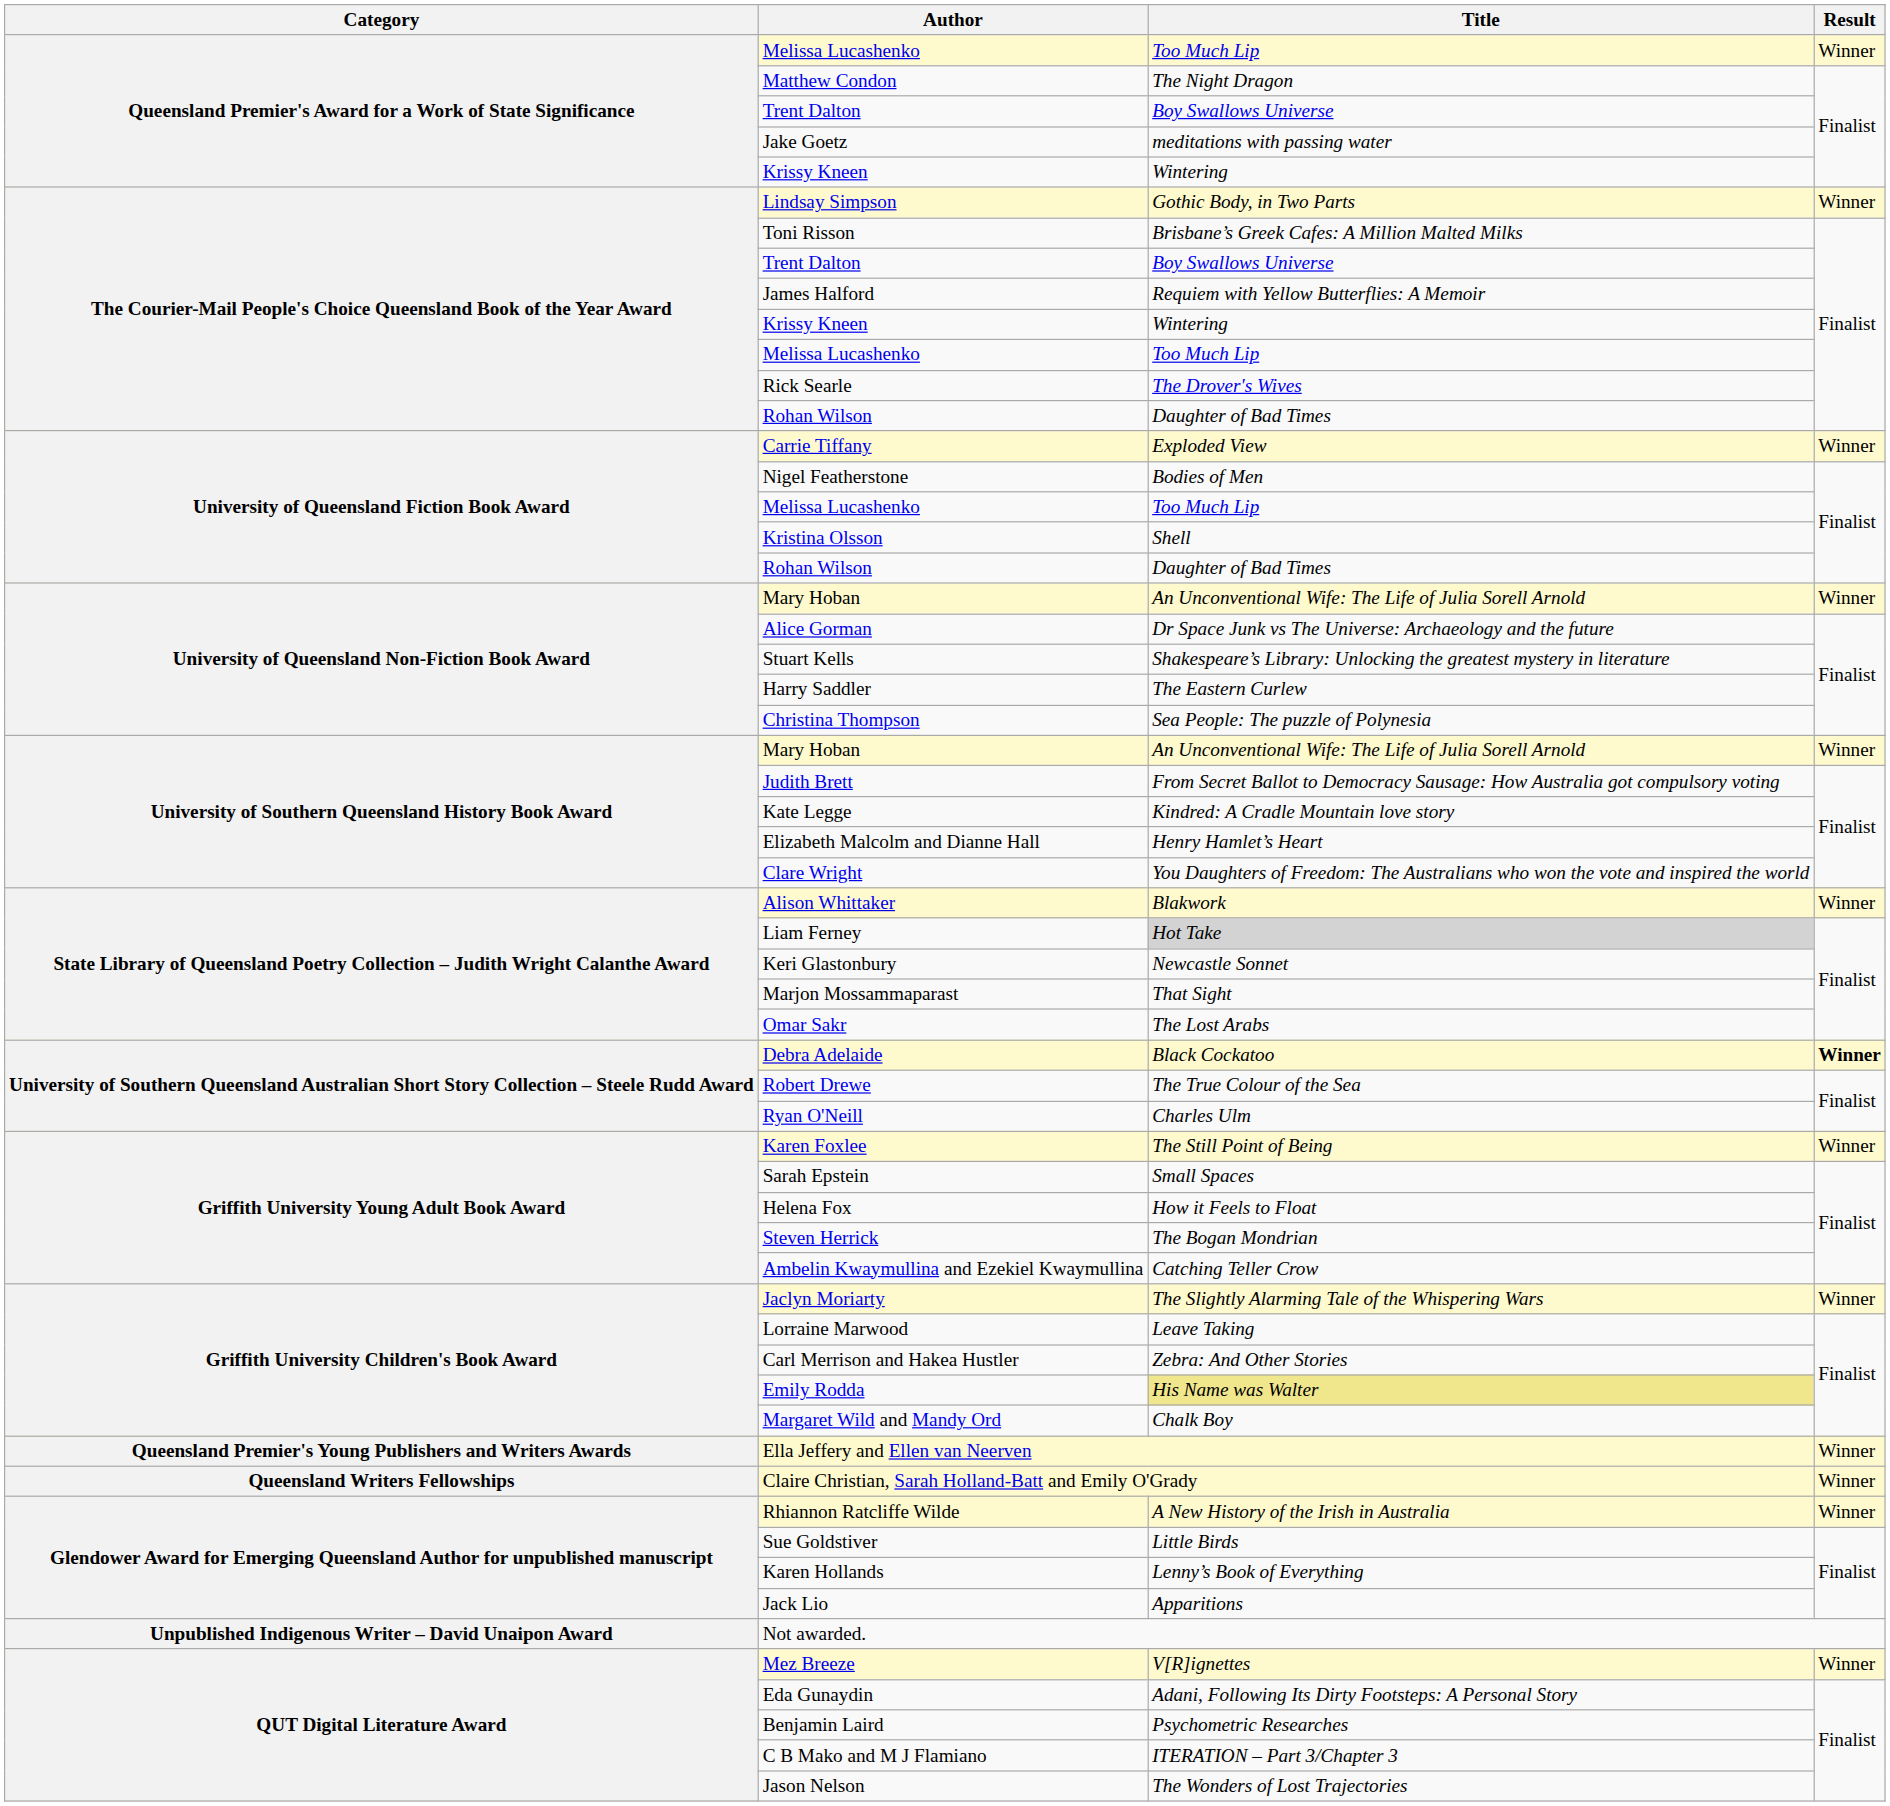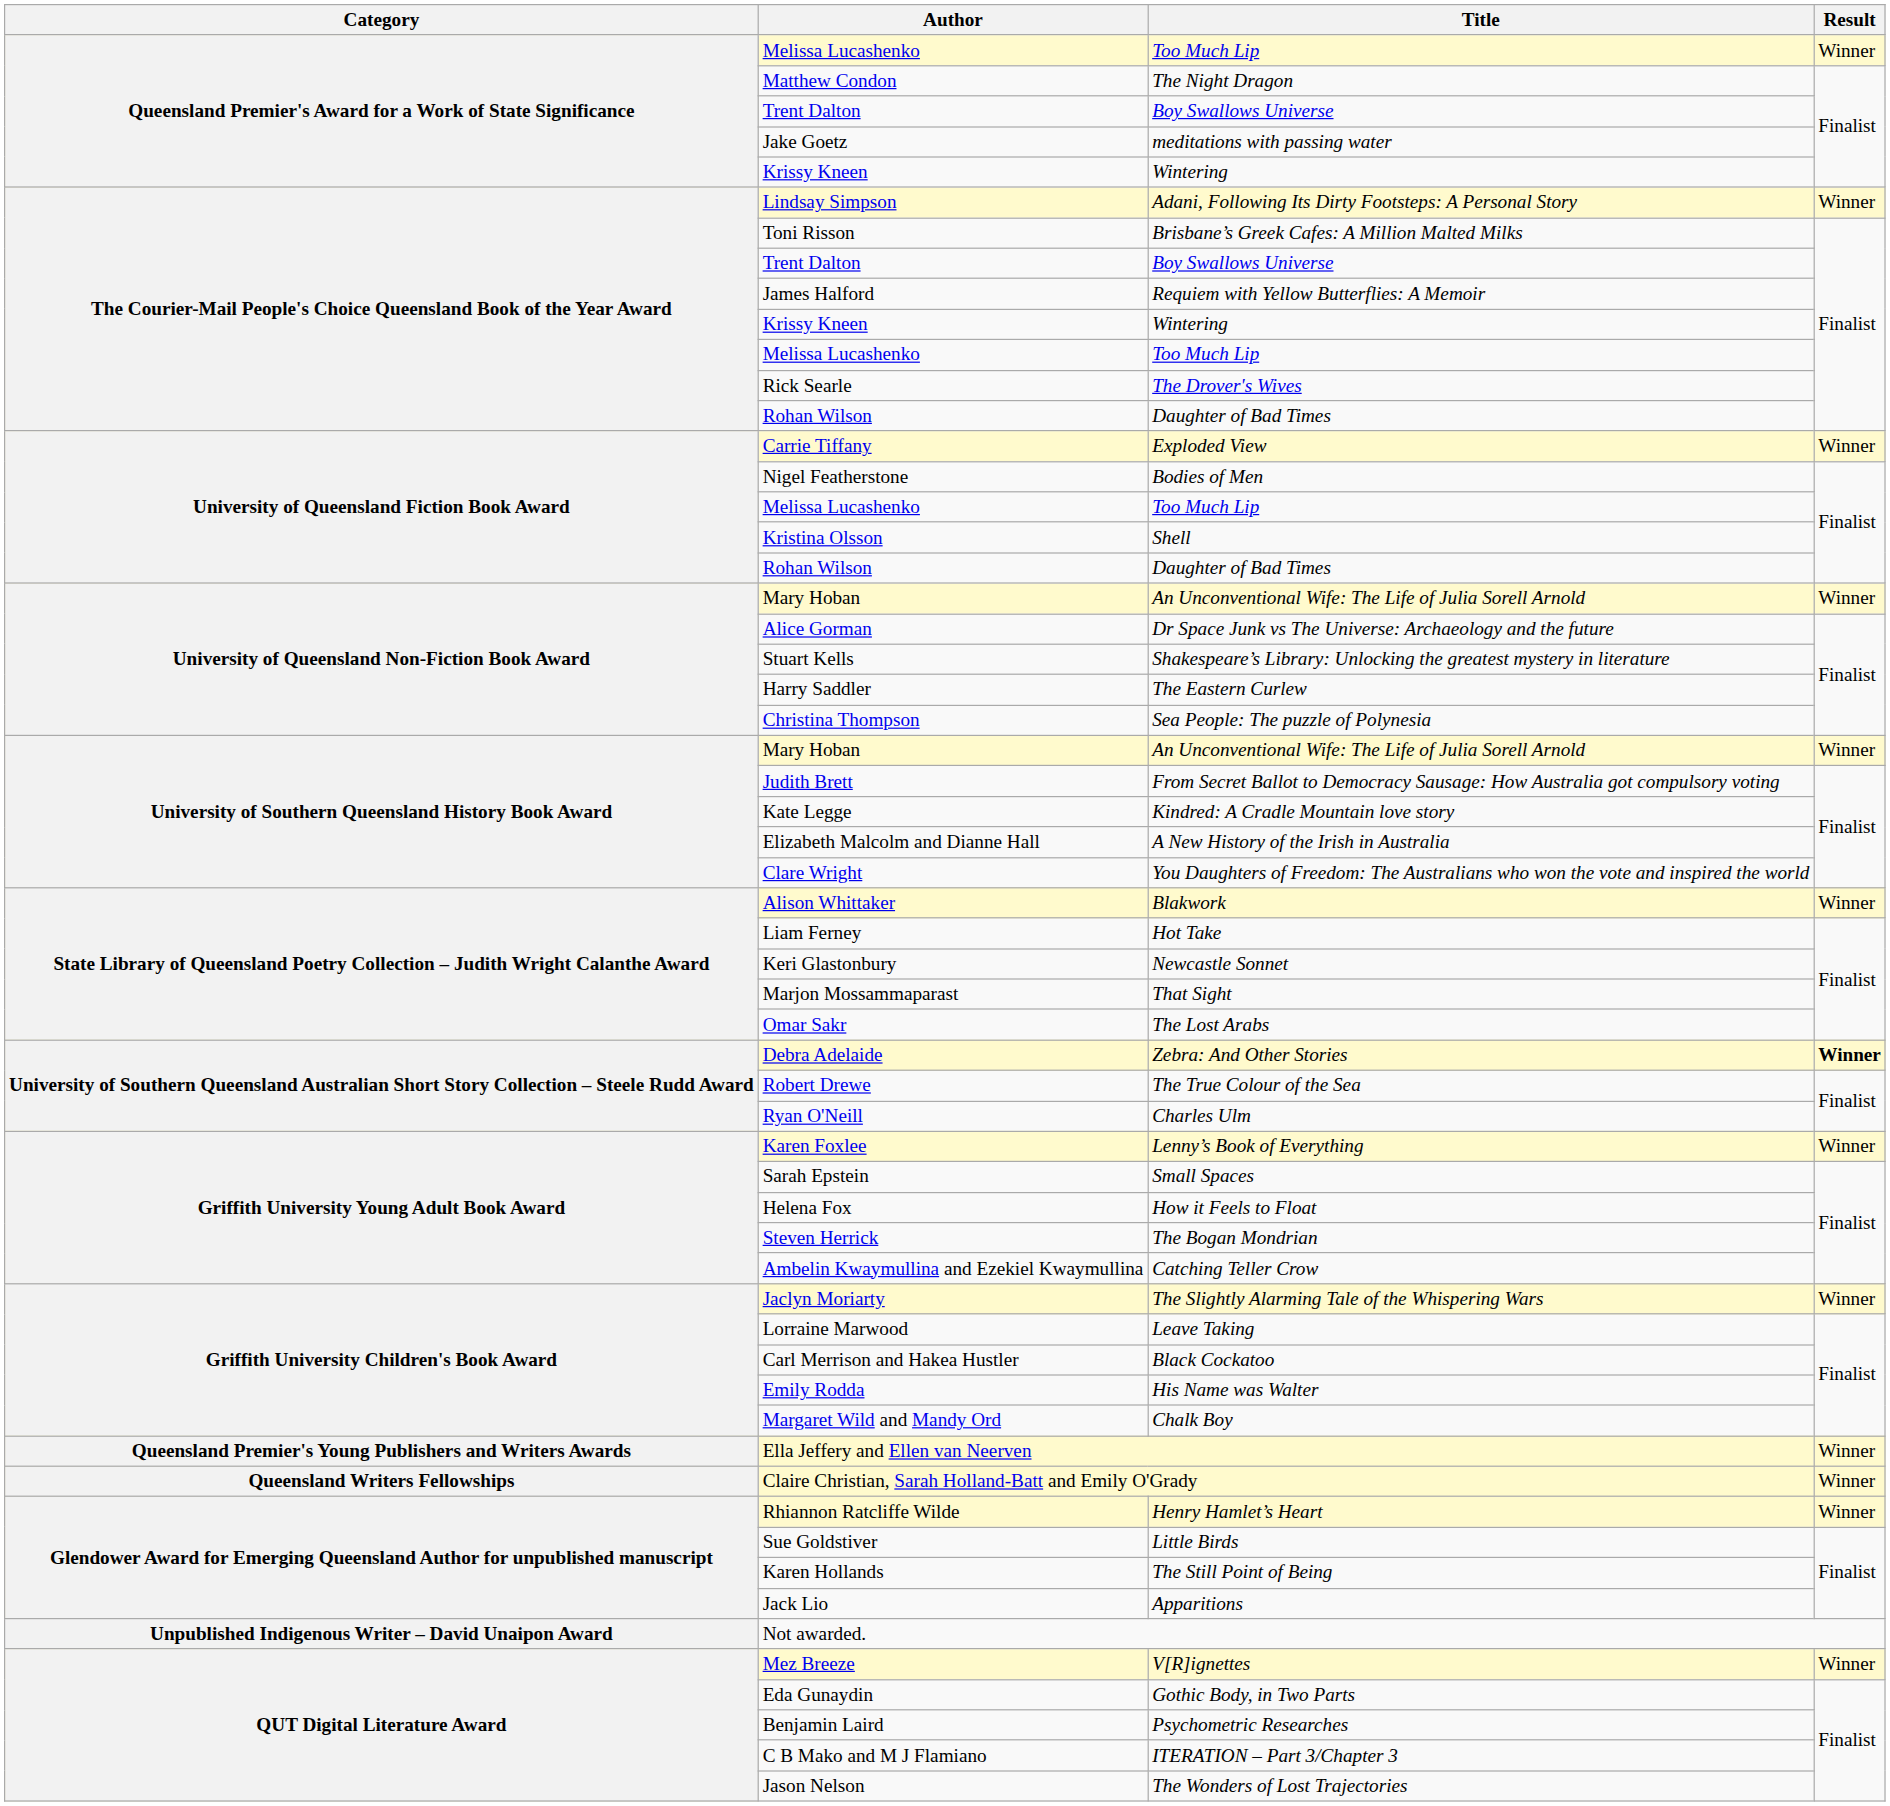Lindsay Simpson | Title: Gothic Body, in Two Parts -> Adani, Following Its Dirty Footsteps: A Personal Story
Elizabeth Malcolm and Dianne Hall | Title: Henry Hamlet’s Heart -> A New History of the Irish in Australia
Liam Ferney | Title: lightgrey background -> no background
Debra Adelaide | Title: Black Cockatoo -> Zebra: And Other Stories
Karen Foxlee | Title: The Still Point of Being -> Lenny’s Book of Everything
Carl Merrison and Hakea Hustler | Title: Zebra: And Other Stories -> Black Cockatoo
Emily Rodda | Title: khaki background -> no background
Rhiannon Ratcliffe Wilde | Title: A New History of the Irish in Australia -> Henry Hamlet’s Heart
Karen Hollands | Title: Lenny’s Book of Everything -> The Still Point of Being
Eda Gunaydin | Title: Adani, Following Its Dirty Footsteps: A Personal Story -> Gothic Body, in Two Parts
